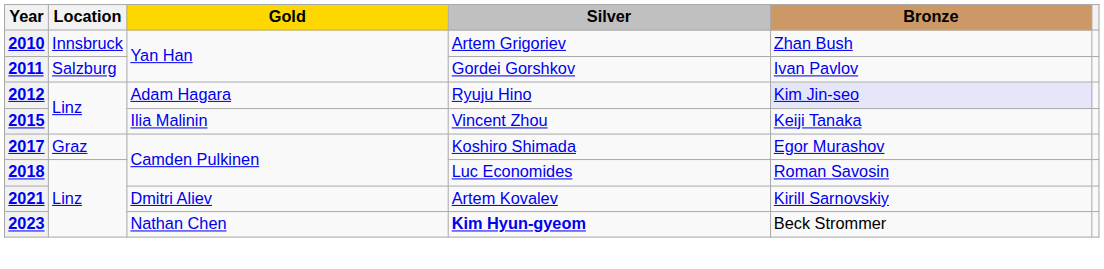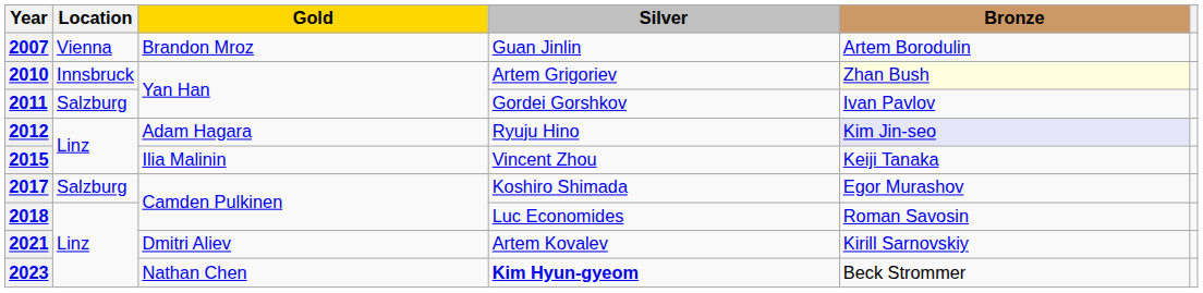+ row: 2007 | Vienna | Brandon Mroz | Guan Jinlin | Artem Borodulin
2010 | Bronze: no background -> lightyellow background
2017 | Location: Graz -> Salzburg
